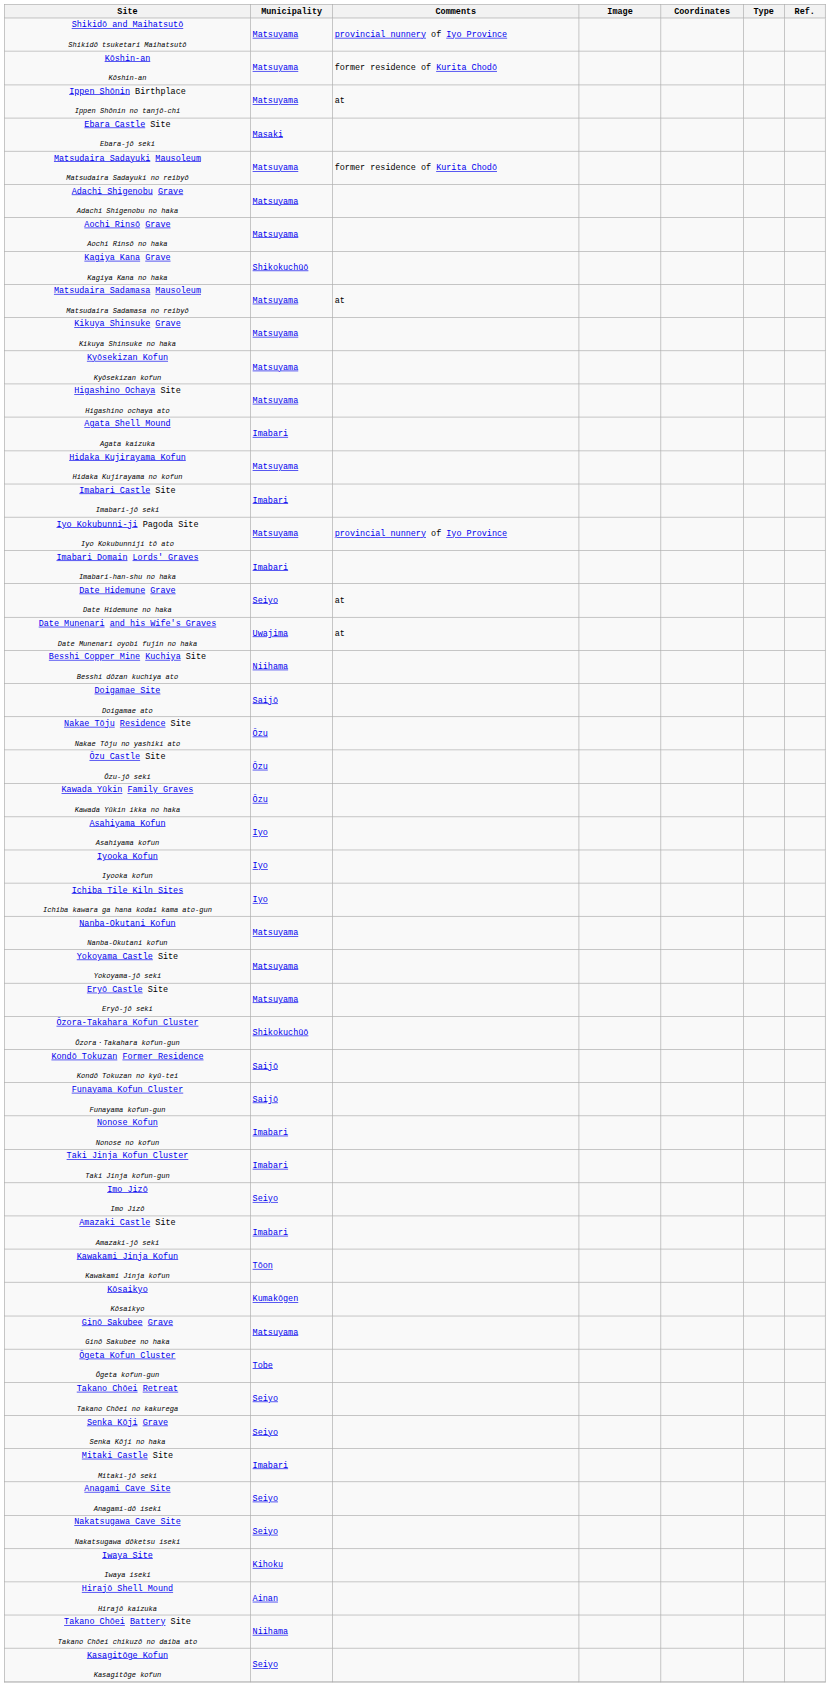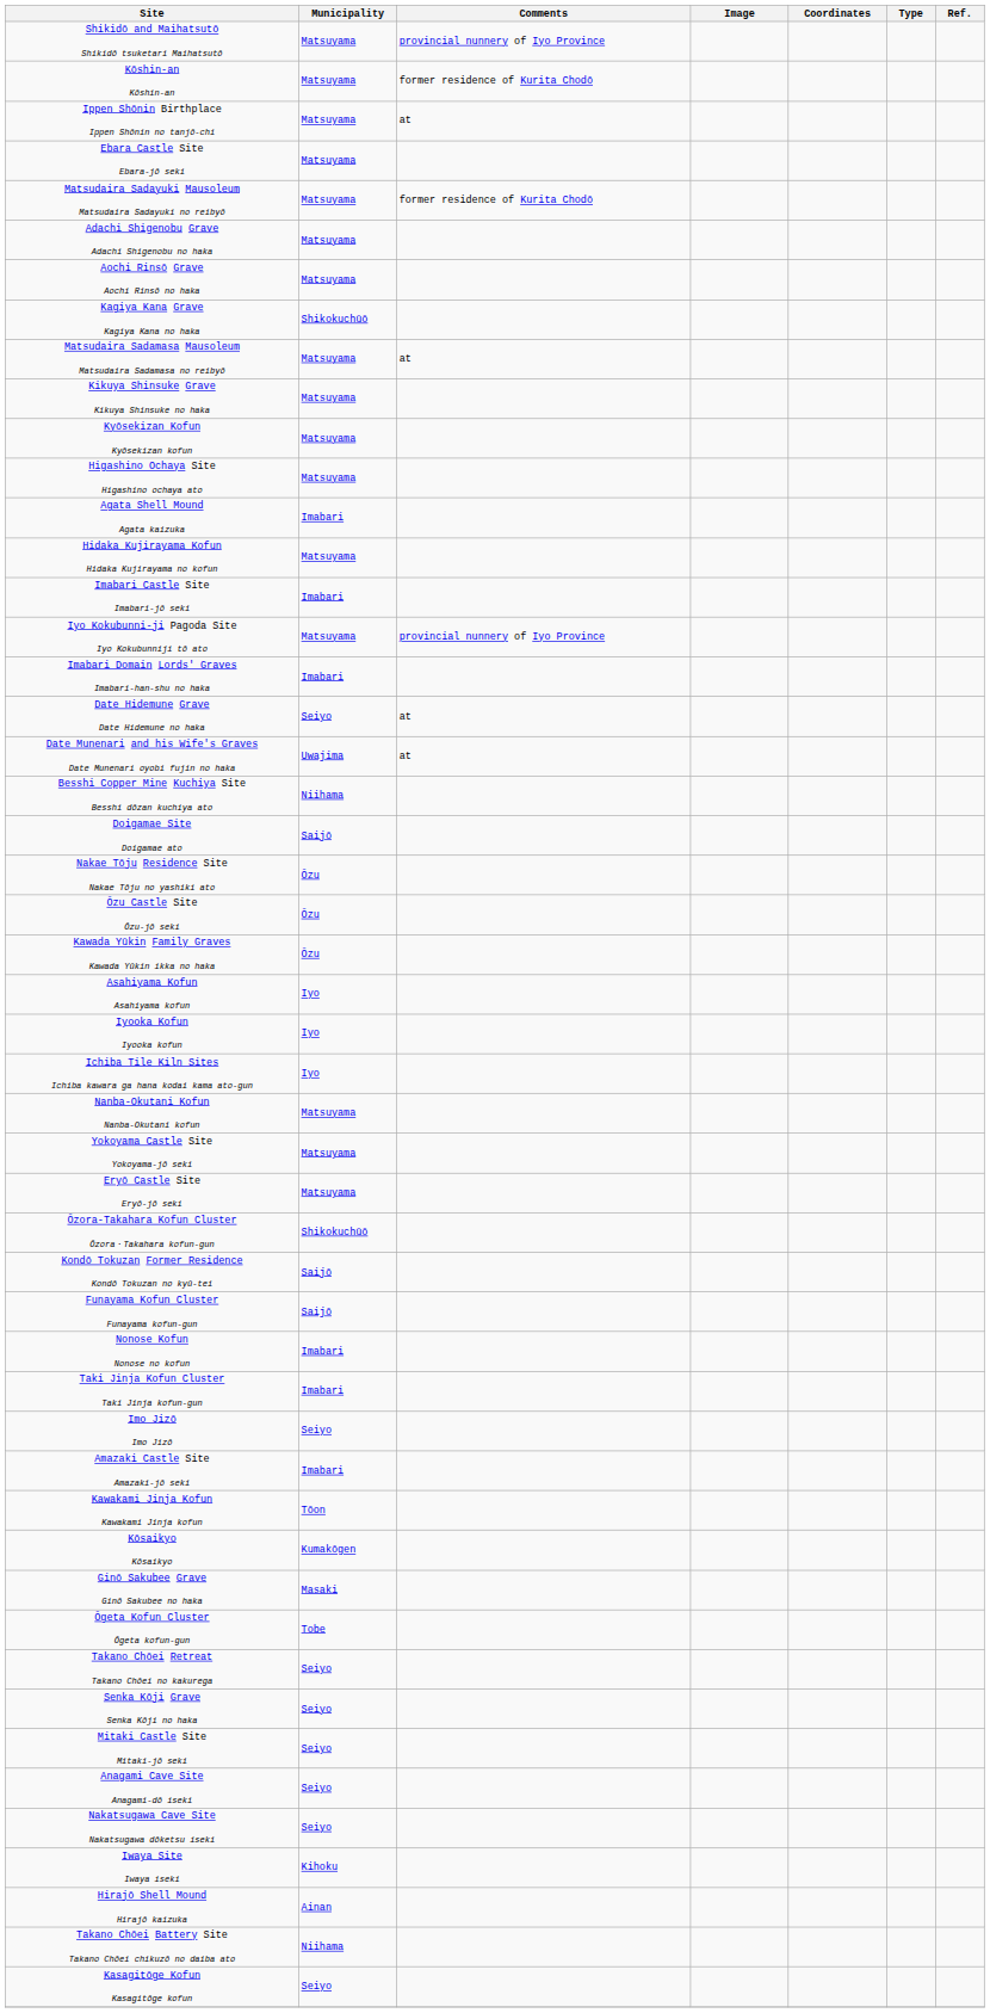Ebara Castle Site Ebara-jō seki | Municipality: Masaki -> Matsuyama
Ginō Sakubee Grave Ginō Sakubee no haka | Municipality: Matsuyama -> Masaki
Mitaki Castle Site Mitaki-jō seki | Municipality: Imabari -> Seiyo
